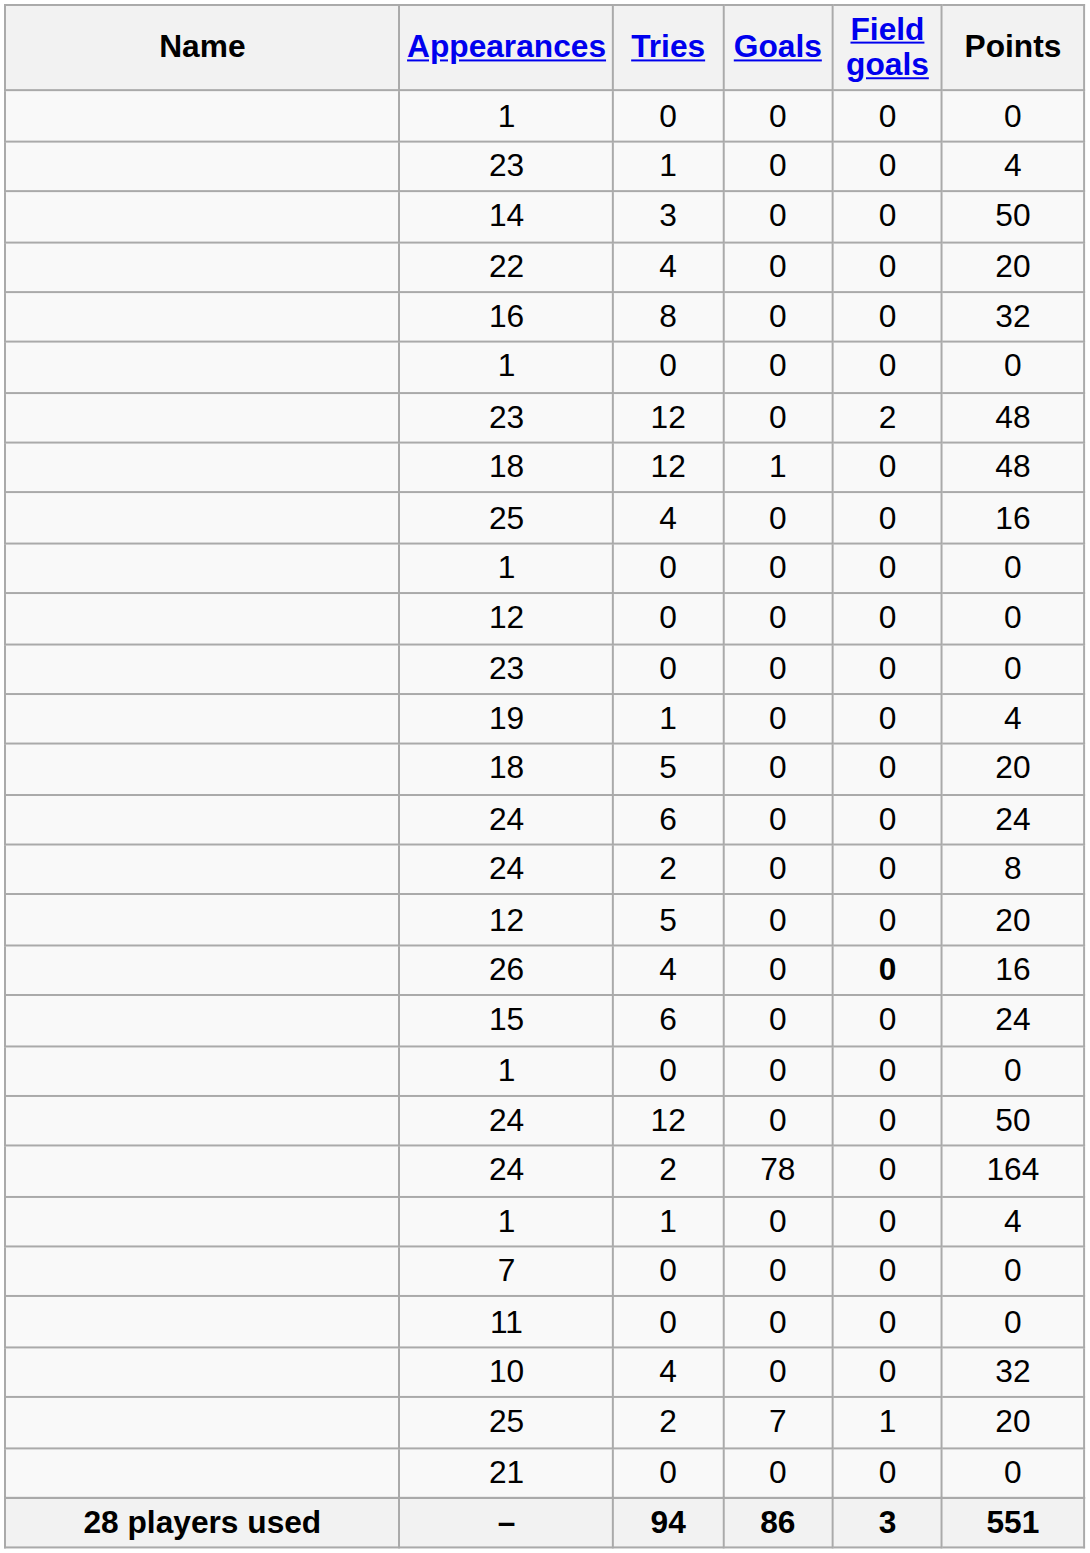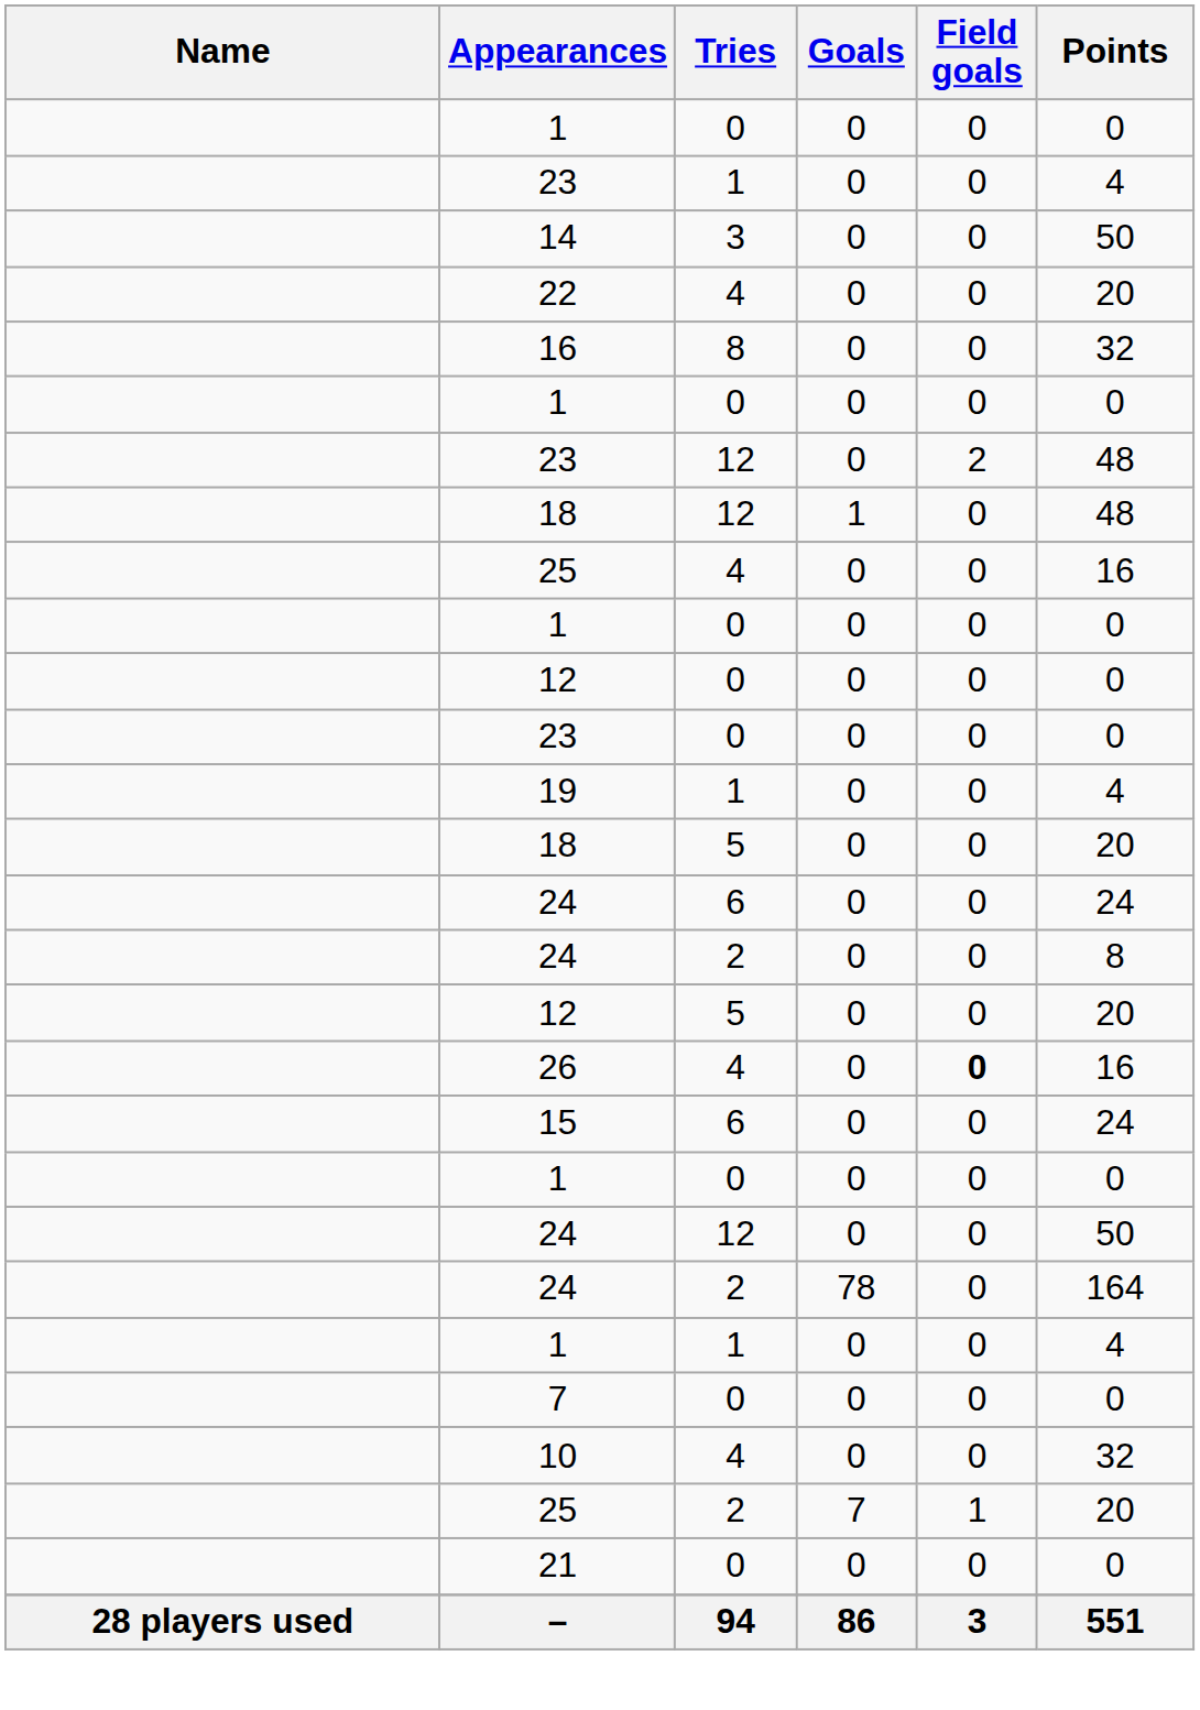- row: 11 | 0 | 0 | 0 | 0
